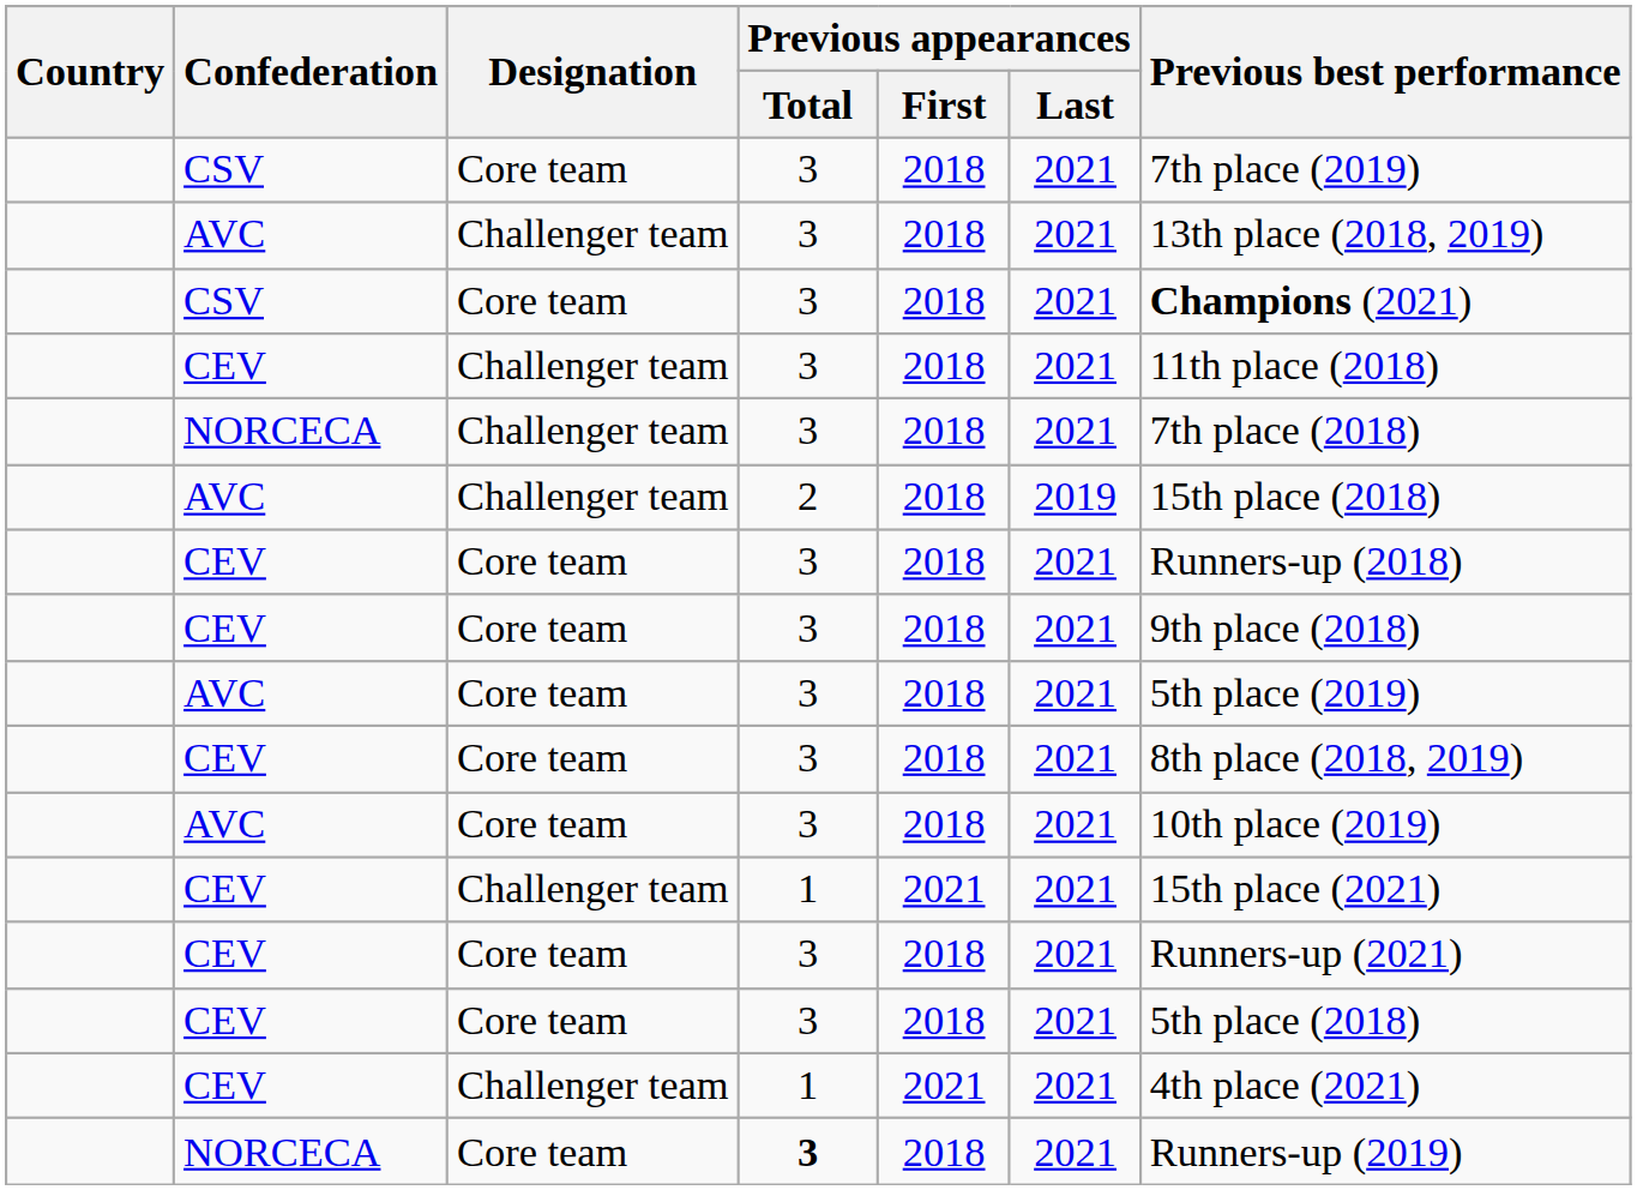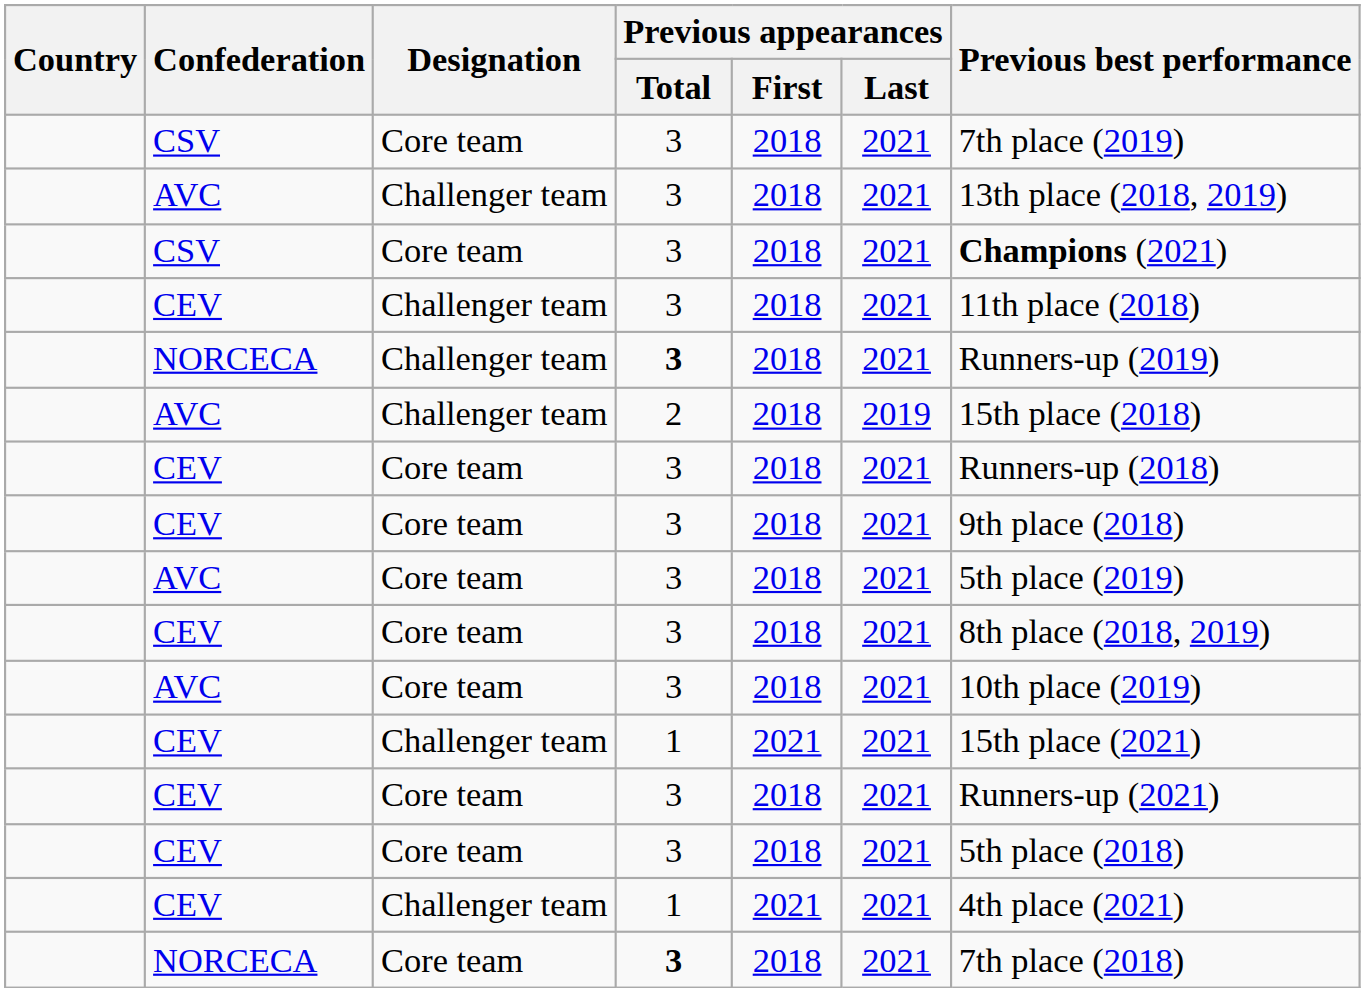NORCECA / Challenger team | Previous appearances / Total: normal -> bold
NORCECA / Challenger team | Previous best performance: 7th place (2018) -> Runners-up (2019)
NORCECA / Core team | Previous best performance: Runners-up (2019) -> 7th place (2018)
